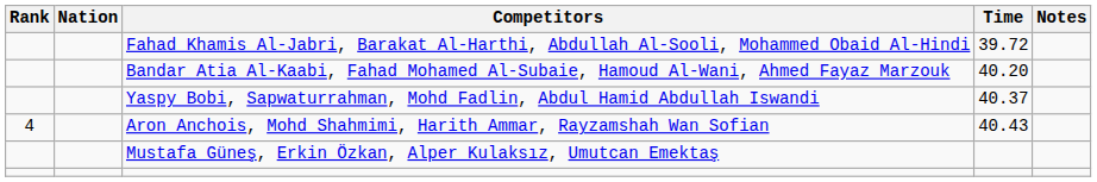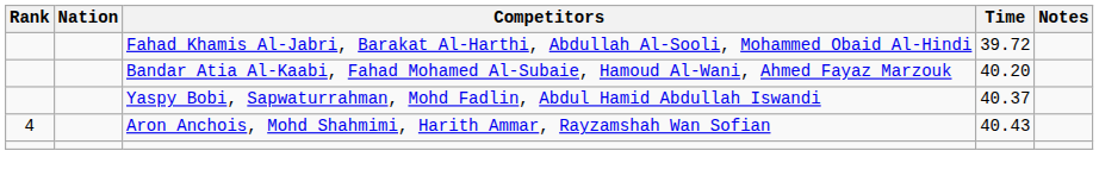- row: Mustafa Güneş, Erkin Özkan, Alper Kulaksız, Umutcan Emektaş
